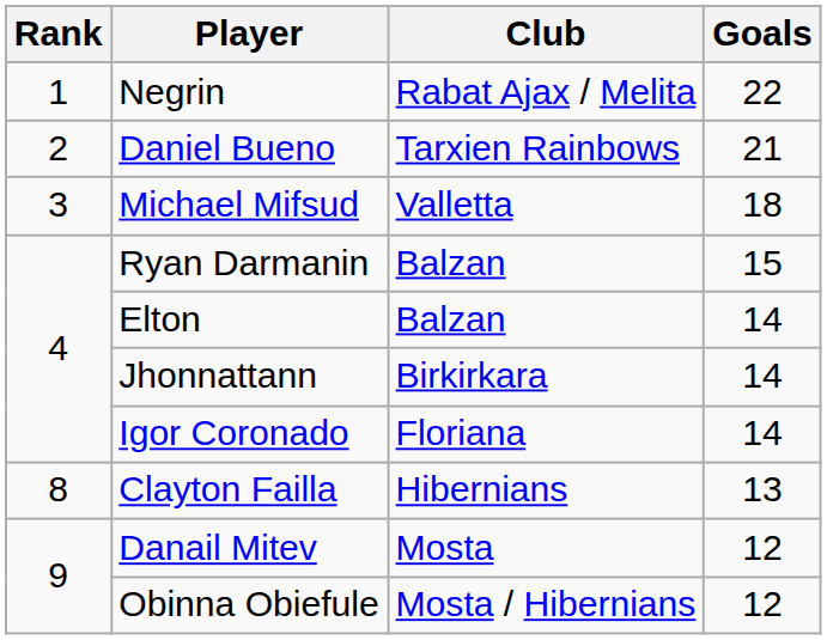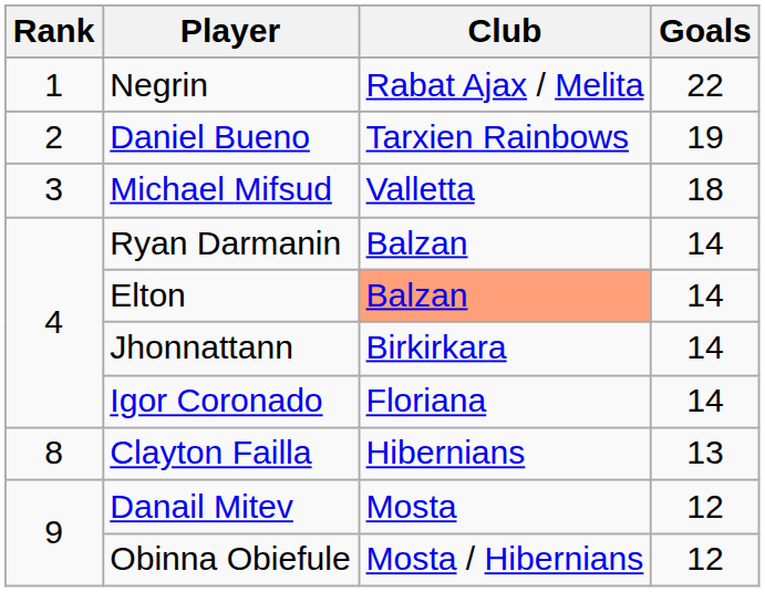Daniel Bueno | Goals: 21 -> 19
Ryan Darmanin | Goals: 15 -> 14
Elton | Club: no background -> lightsalmon background
